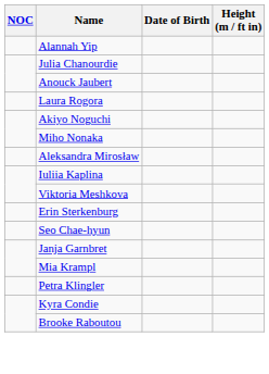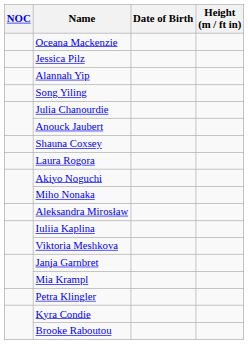+ row: Oceana Mackenzie
+ row: Jessica Pilz
+ row: Song Yiling
+ row: Shauna Coxsey
- row: Erin Sterkenburg
- row: Seo Chae-hyun
